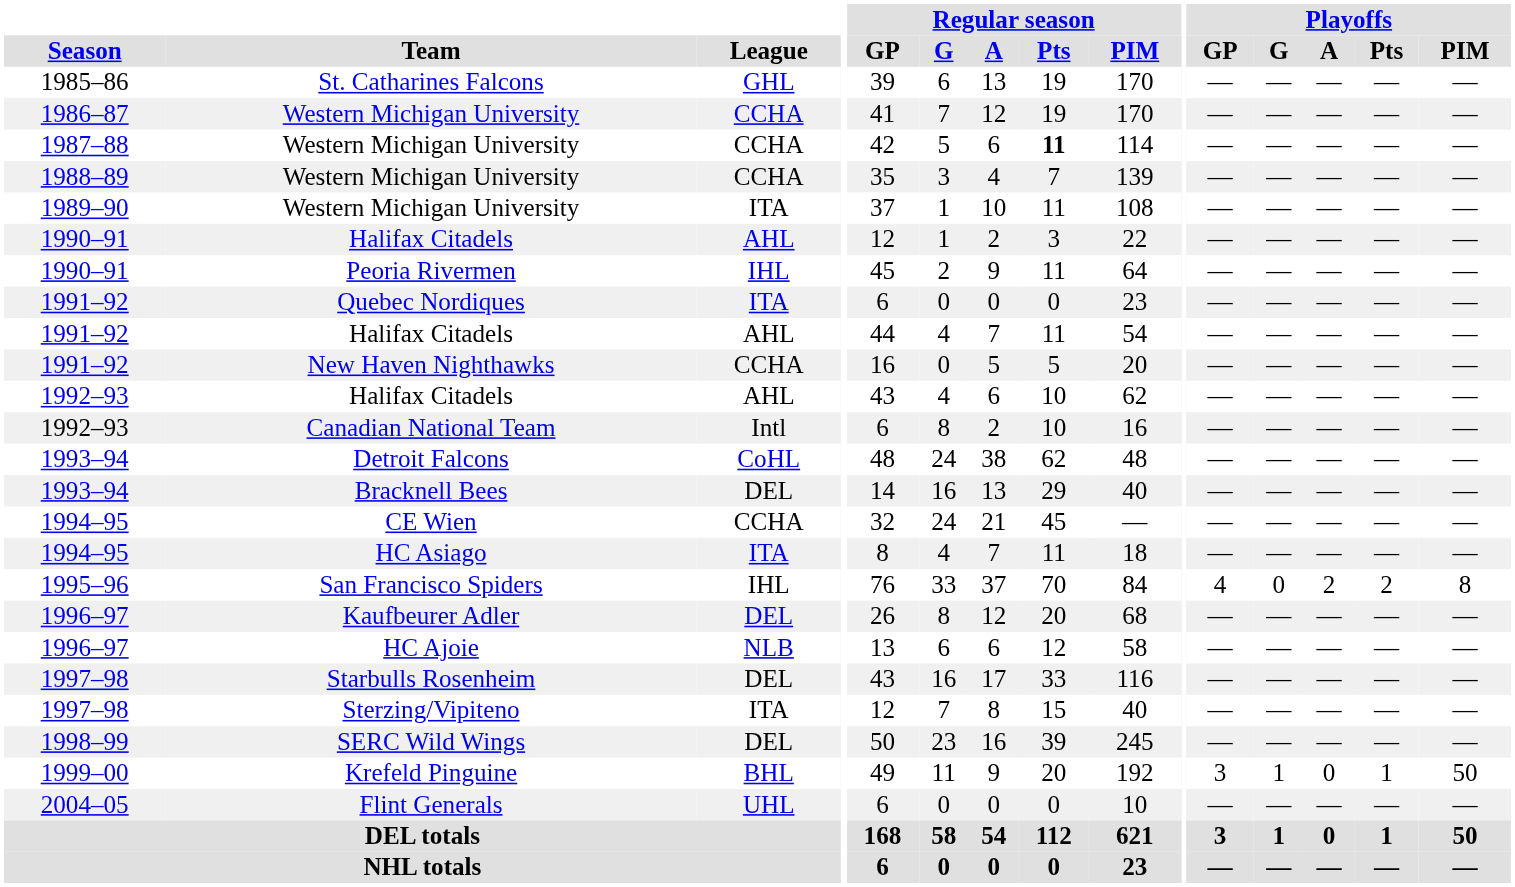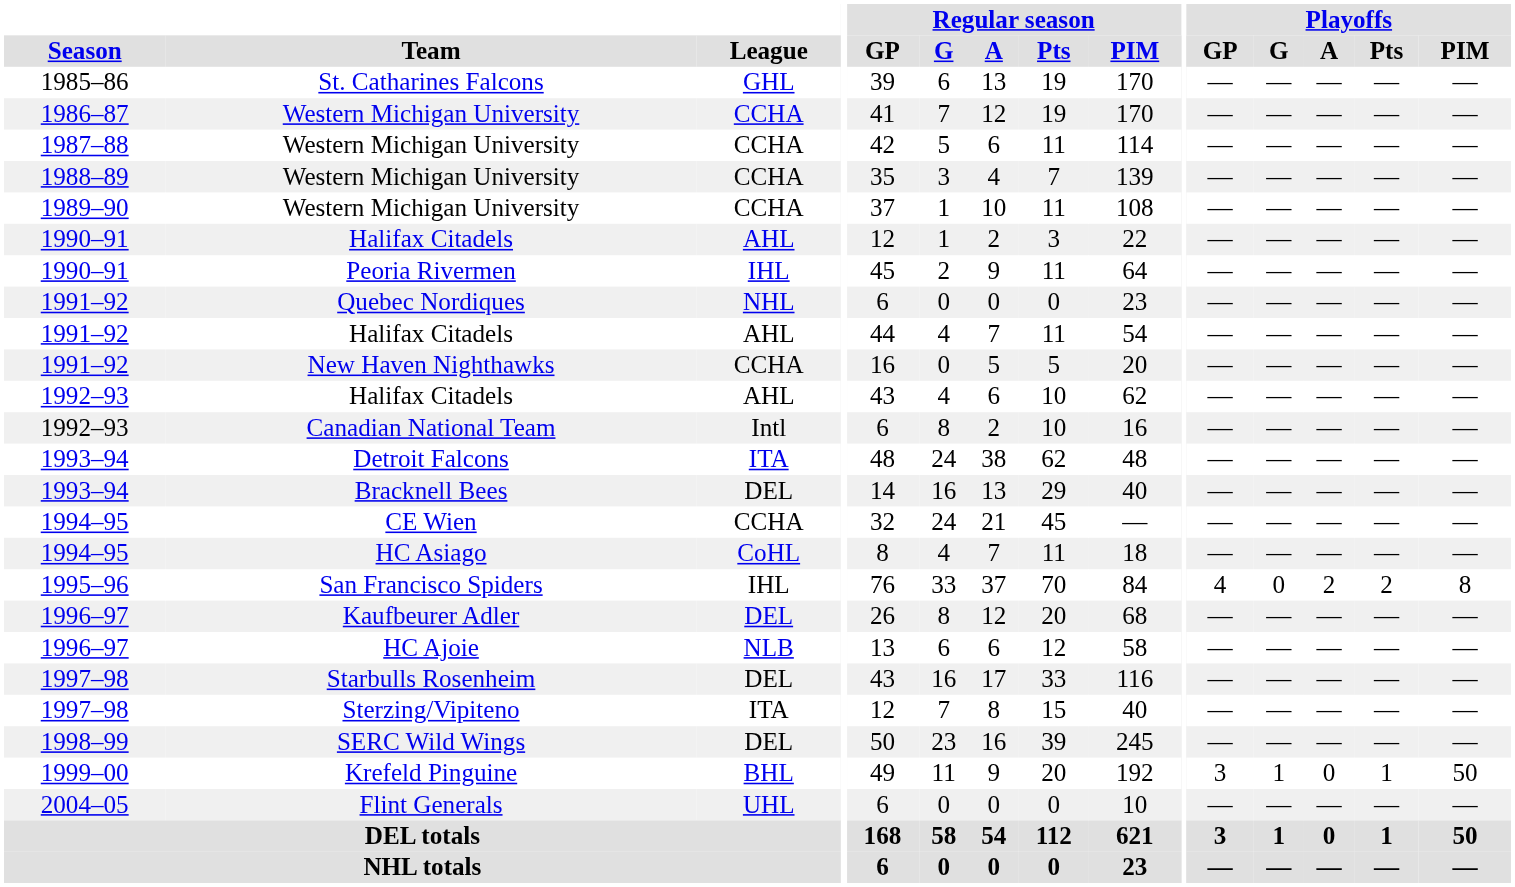1987–88 / Western Michigan University | Regular season / Pts: bold -> normal
1989–90 / Western Michigan University | League: ITA -> CCHA
Quebec Nordiques | League: ITA -> NHL
Detroit Falcons | League: CoHL -> ITA
HC Asiago | League: ITA -> CoHL
